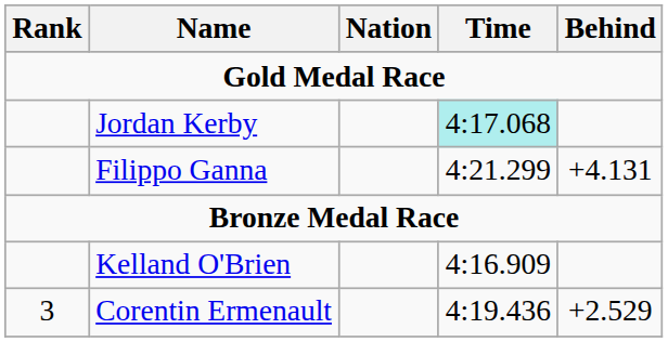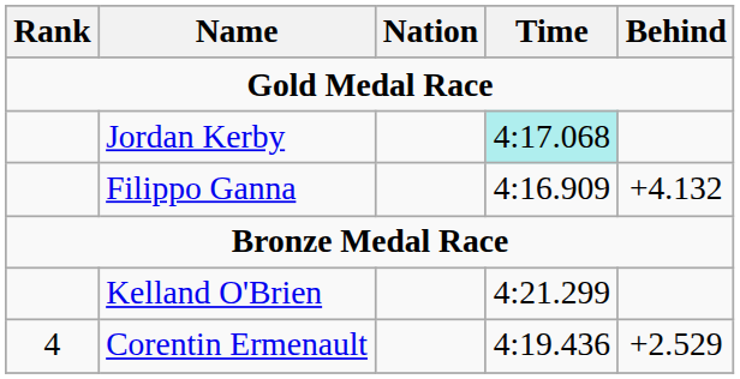Filippo Ganna | Time: 4:21.299 -> 4:16.909
Filippo Ganna | Behind: +4.131 -> +4.132
Kelland O'Brien | Time: 4:16.909 -> 4:21.299
Corentin Ermenault | Rank: 3 -> 4
